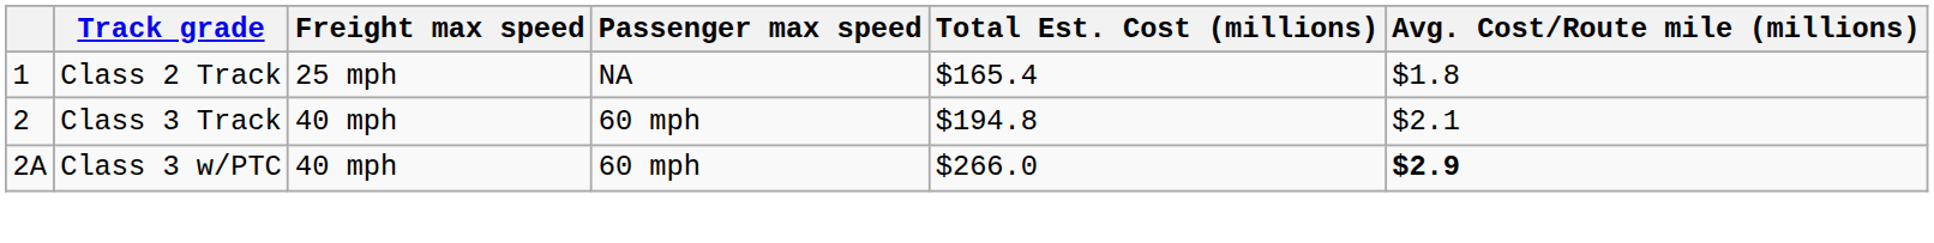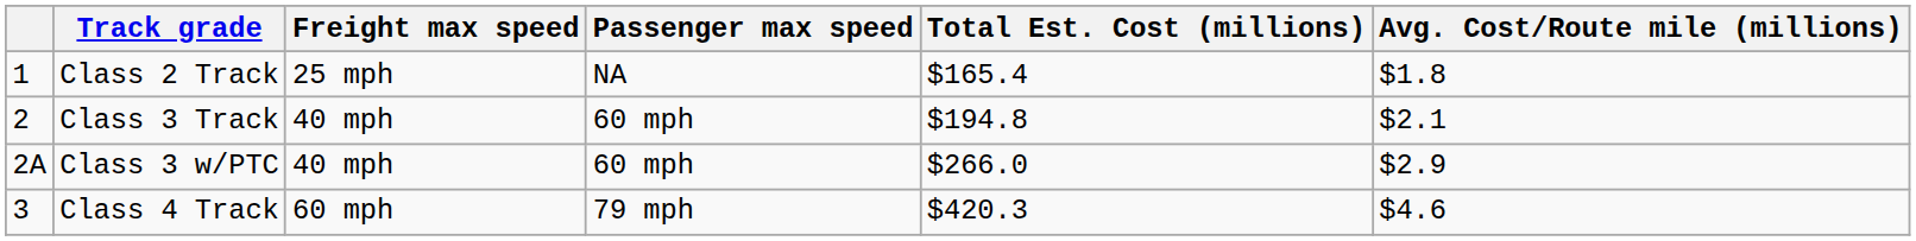Class 3 w/PTC | Avg. Cost/Route mile (millions): bold -> normal
+ row: 3 | Class 4 Track | 60 mph | 79 mph | $420.3 | $4.6
